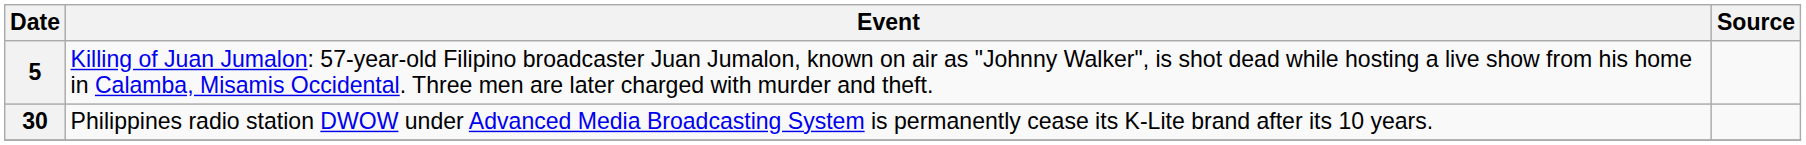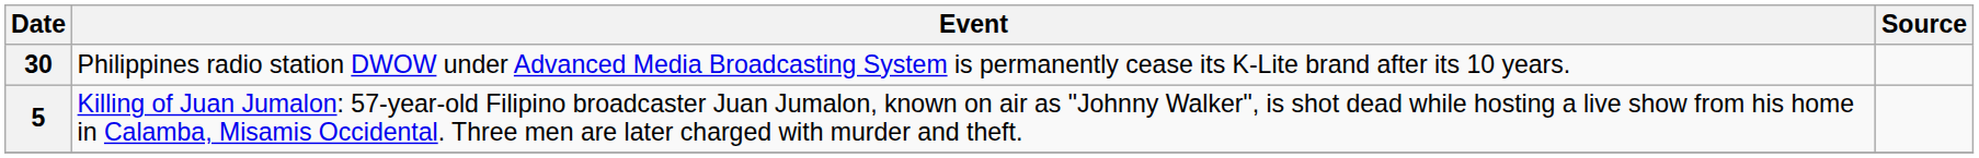rows swapped: 5 <-> 30
